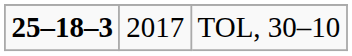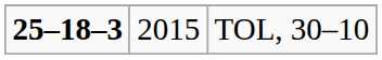TOL, 30–10 | column 2: 2017 -> 2015
